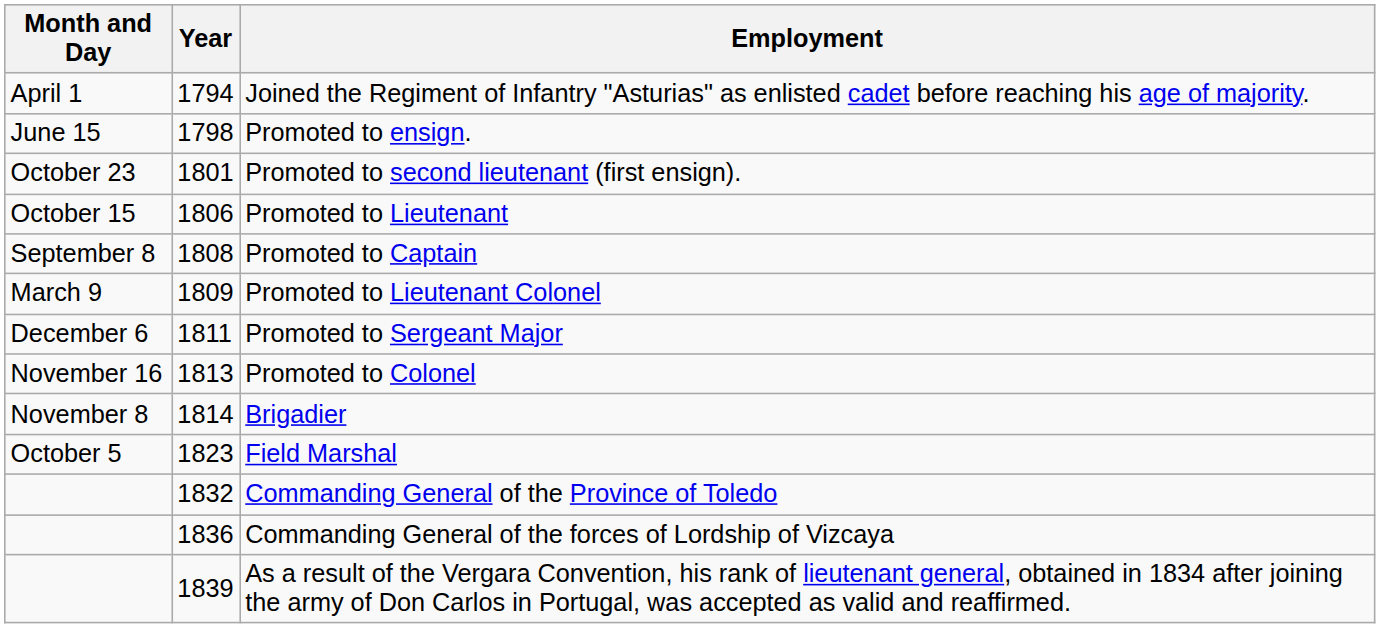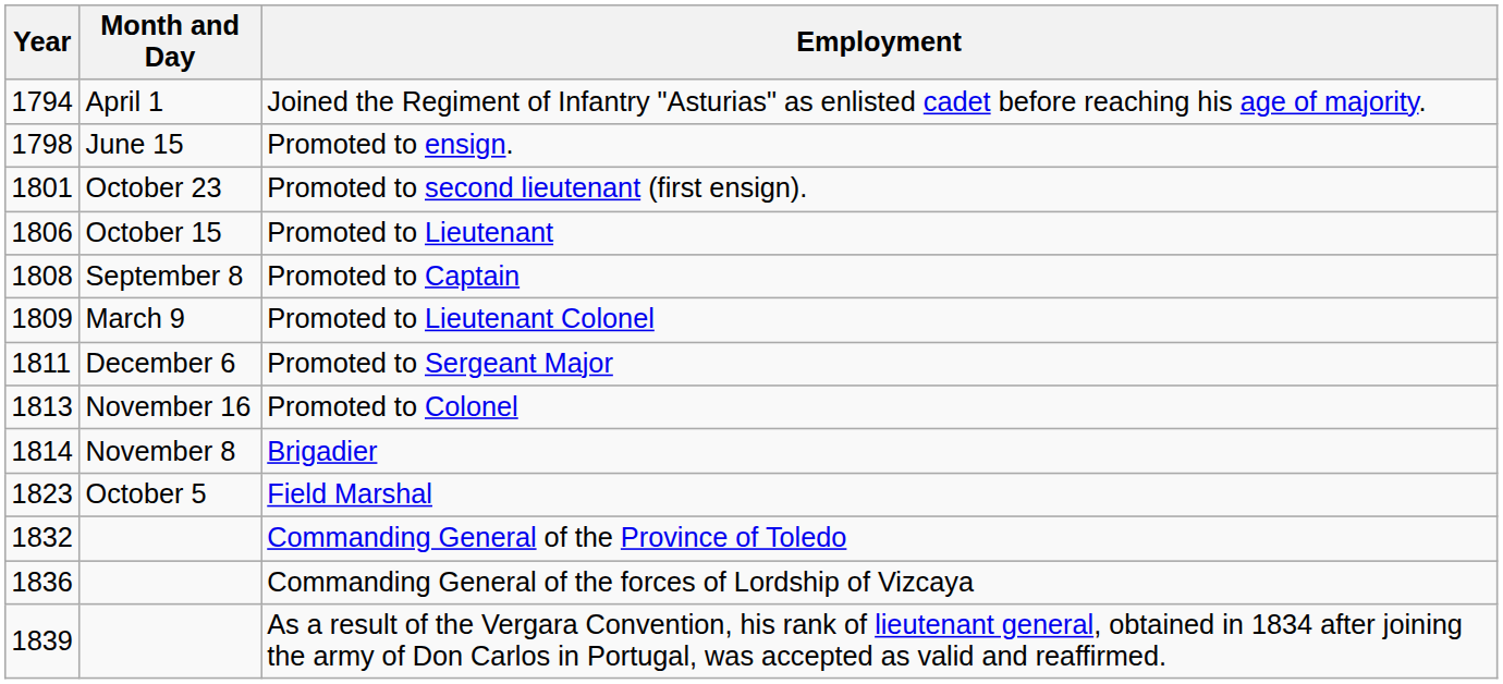columns swapped: Year <-> Month and Day
